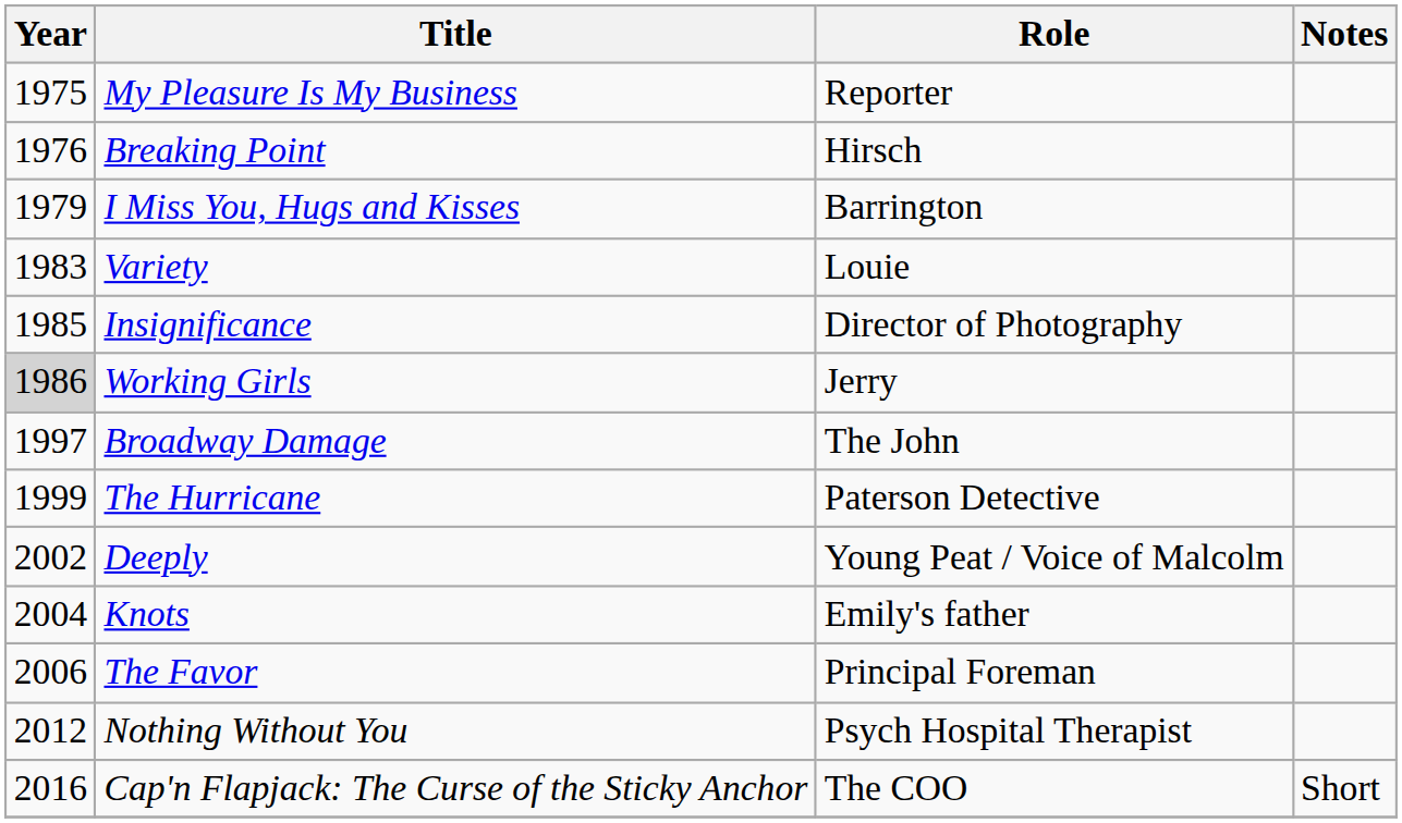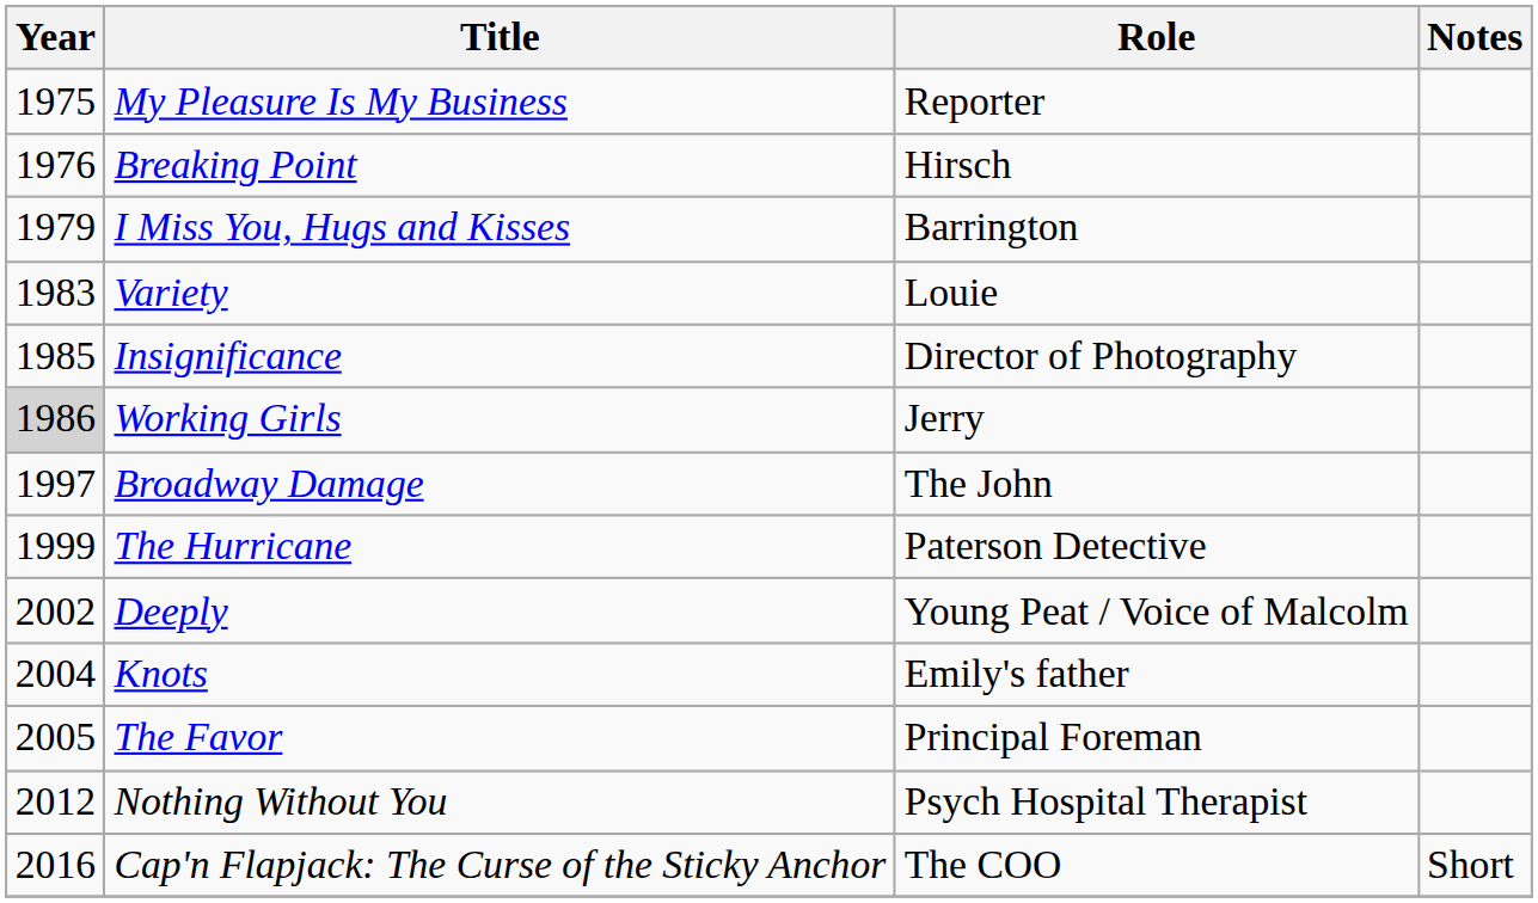The Favor | Year: 2006 -> 2005
